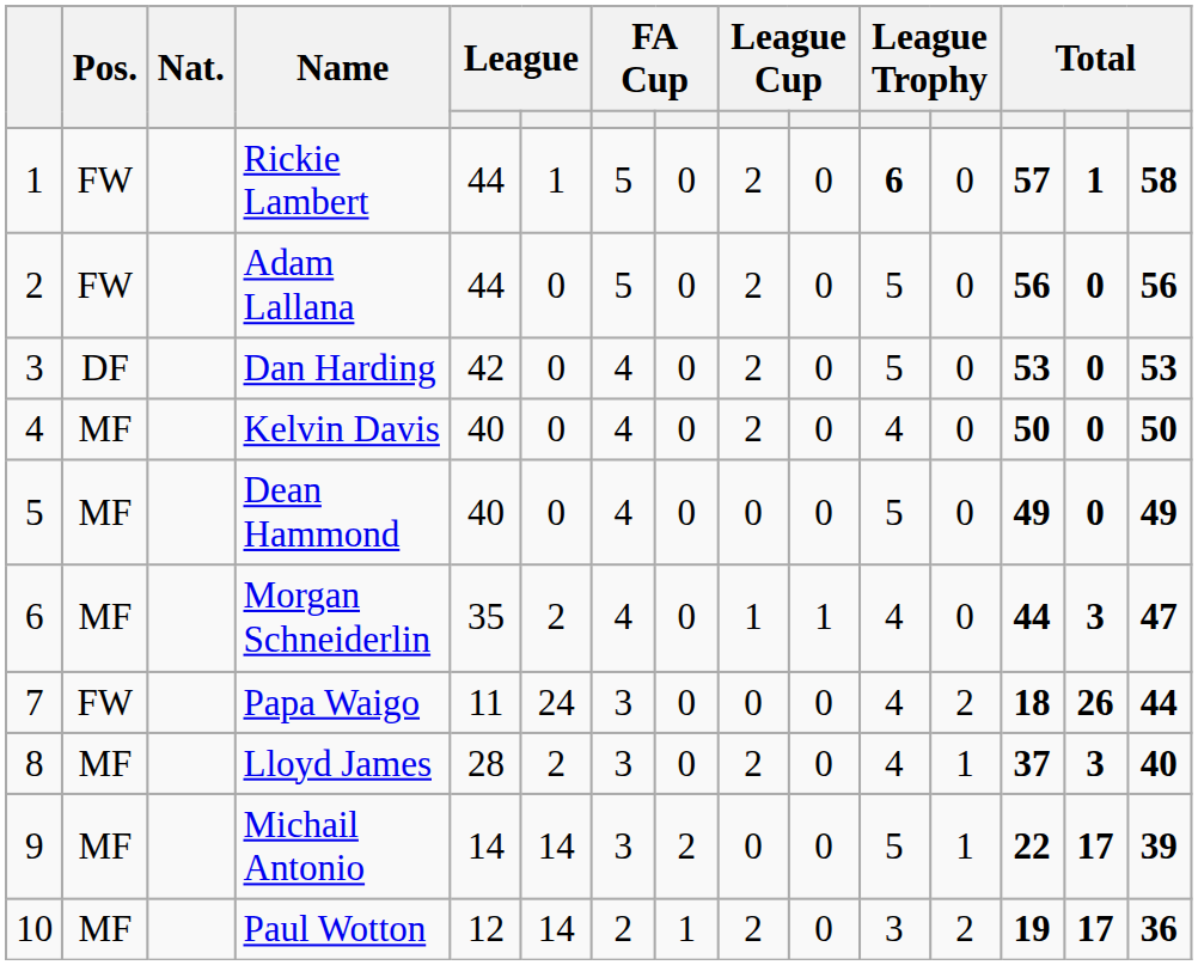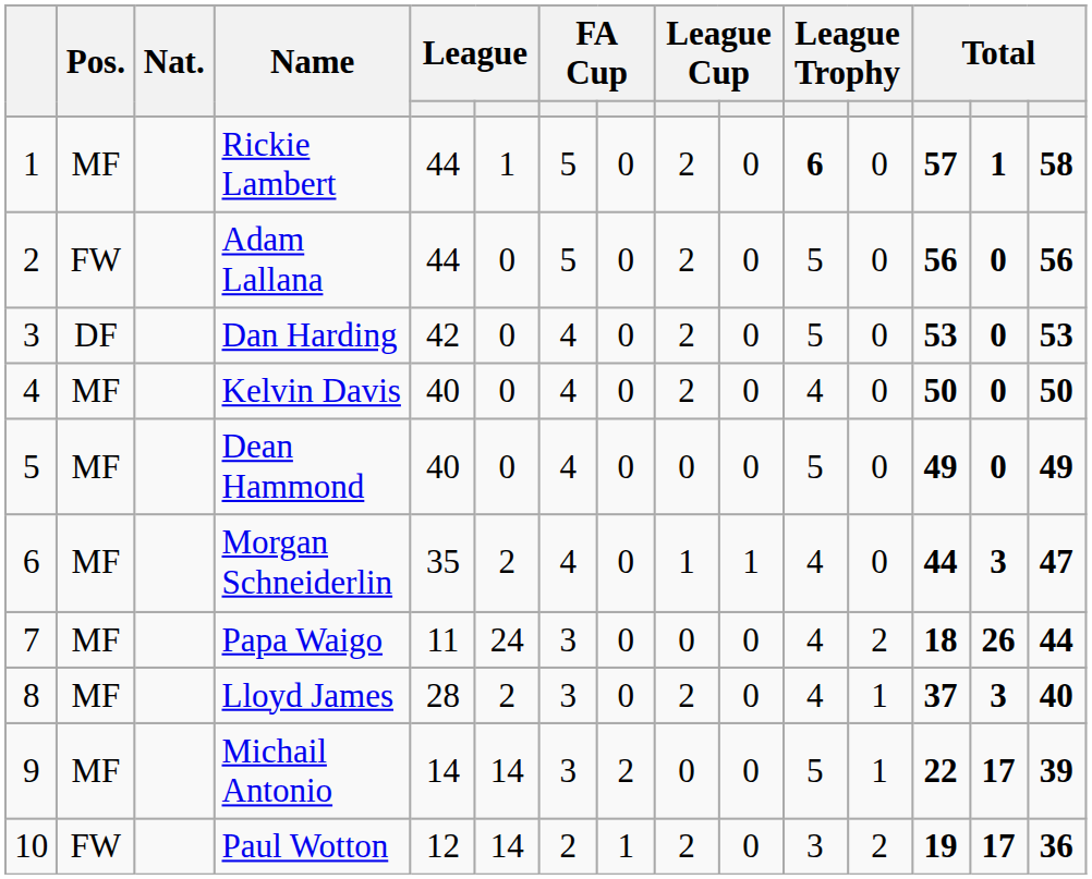Rickie Lambert | Pos.: FW -> MF
Papa Waigo | Pos.: FW -> MF
Paul Wotton | Pos.: MF -> FW
